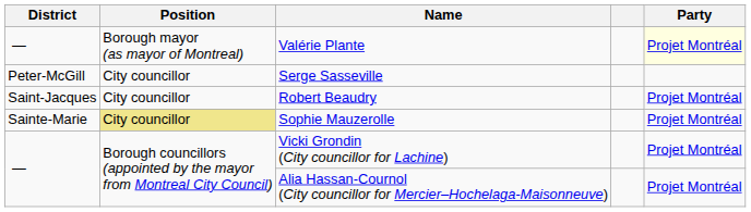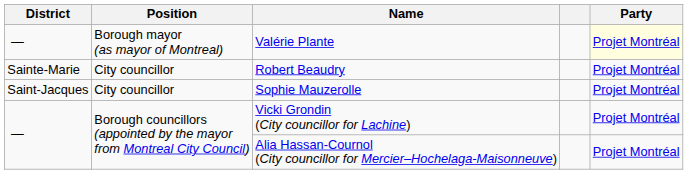- row: Peter-McGill | City councillor | Serge Sasseville
Robert Beaudry | District: Saint-Jacques -> Sainte-Marie
Sophie Mauzerolle | District: Sainte-Marie -> Saint-Jacques
Sophie Mauzerolle | Position: khaki background -> no background
